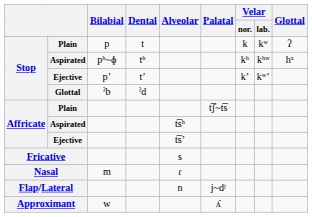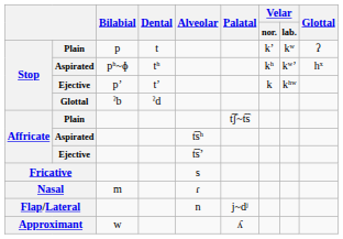Plain / p | Velar / nor.: k -> kʼ
Aspirated / pʰ~ɸ | Velar / lab.: kʰʷ -> kʷʼ
Ejective / pʼ | Velar / nor.: kʼ -> k
Ejective / pʼ | Velar / lab.: kʷʼ -> kʰʷ
